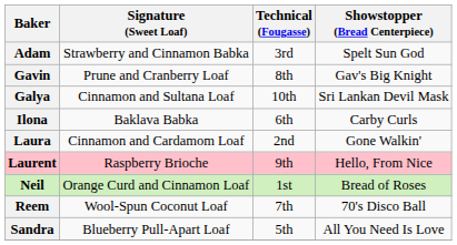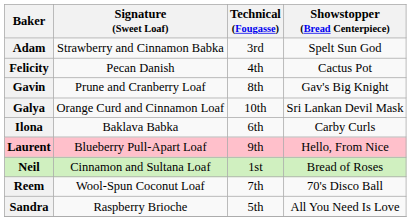+ row: Felicity | Pecan Danish | 4th | Cactus Pot
Galya | Signature (Sweet Loaf): Cinnamon and Sultana Loaf -> Orange Curd and Cinnamon Loaf
- row: Laura | Cinnamon and Cardamom Loaf | 2nd | Gone Walkin'
Laurent | Signature (Sweet Loaf): Raspberry Brioche -> Blueberry Pull-Apart Loaf
Neil | Signature (Sweet Loaf): Orange Curd and Cinnamon Loaf -> Cinnamon and Sultana Loaf
Sandra | Signature (Sweet Loaf): Blueberry Pull-Apart Loaf -> Raspberry Brioche
